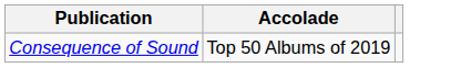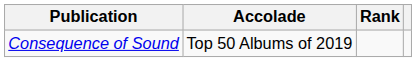+ column: Rank
